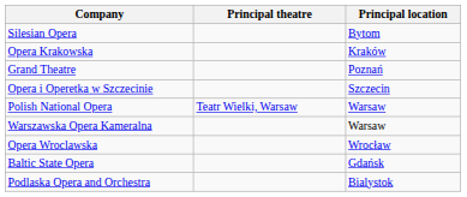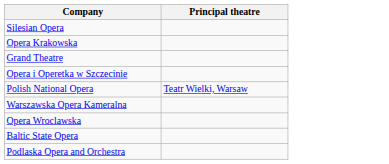- column: Principal location | Bytom | Kraków | Poznań | Szczecin | Warsaw | Warsaw | Wrocław | Gdańsk | Bialystok
